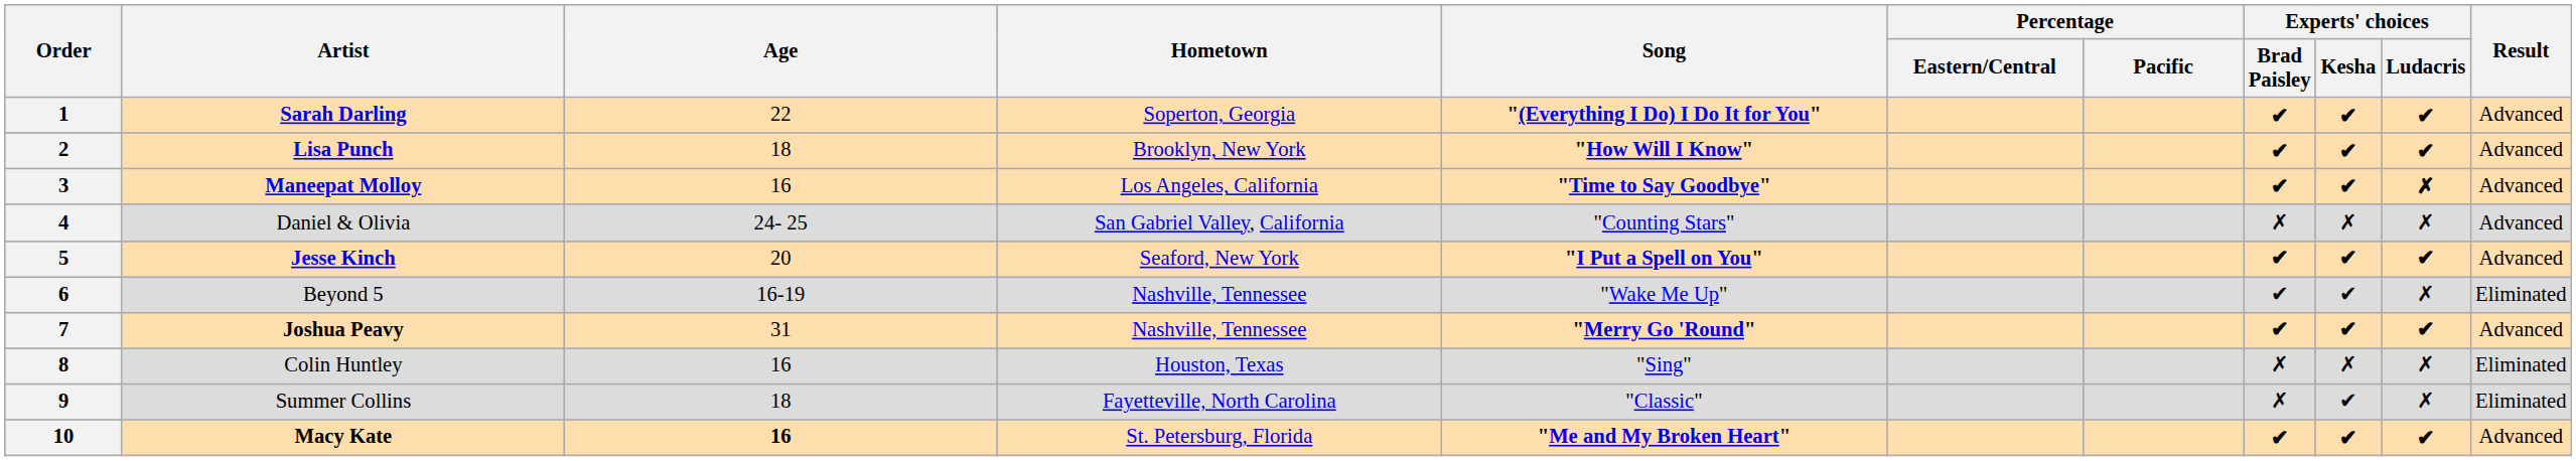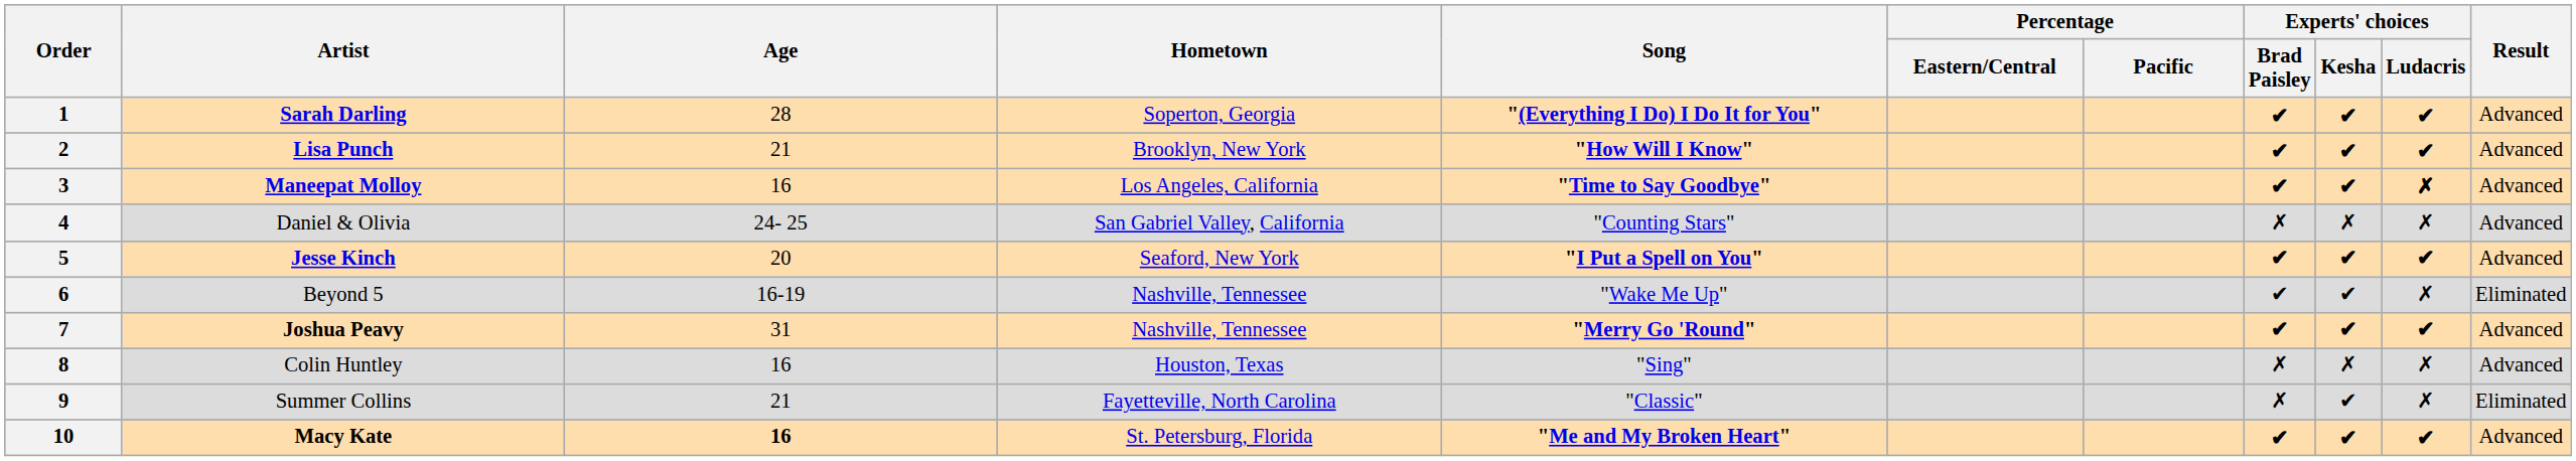1 | Age: 22 -> 28
2 | Age: 18 -> 21
8 | Result: Eliminated -> Advanced
9 | Age: 18 -> 21
